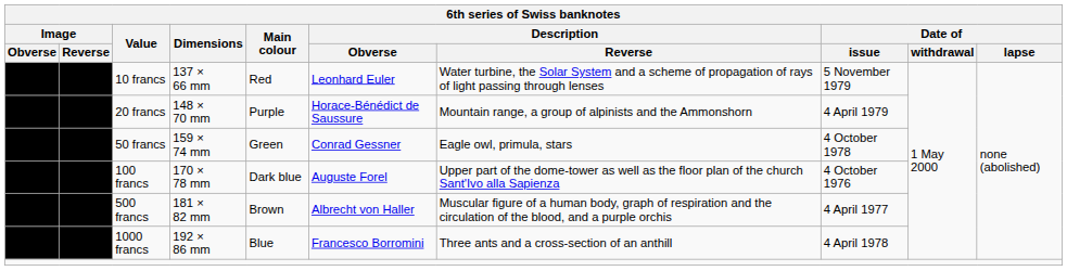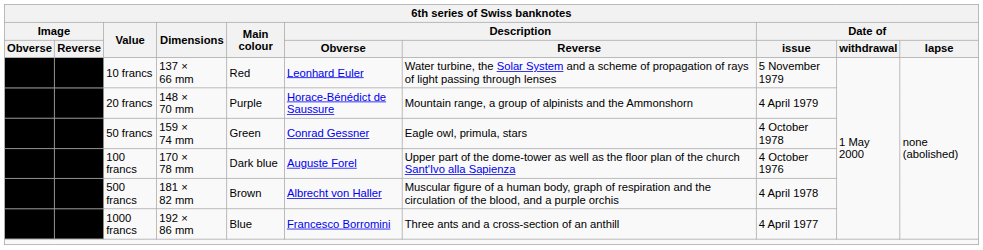500 francs | Date of / issue: 4 April 1977 -> 4 April 1978
1000 francs | Date of / issue: 4 April 1978 -> 4 April 1977
